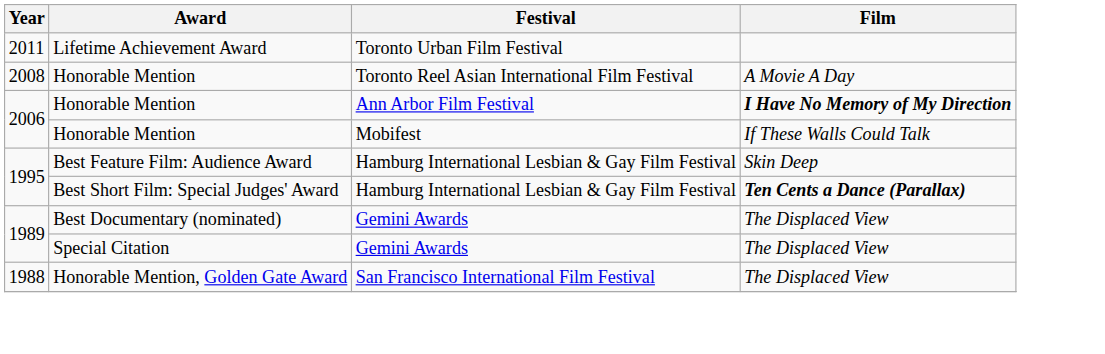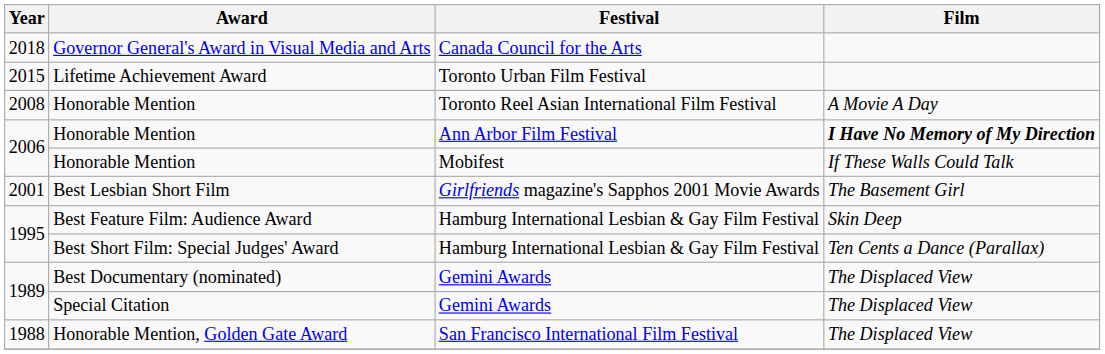+ row: 2018 | Governor General's Award in Visual Media and Arts | Canada Council for the Arts
Lifetime Achievement Award | Year: 2011 -> 2015
+ row: 2001 | Best Lesbian Short Film | Girlfriends magazine's Sapphos 2001 Movie Awards | The Basement Girl
Best Short Film: Special Judges' Award | Film: bold -> normal
